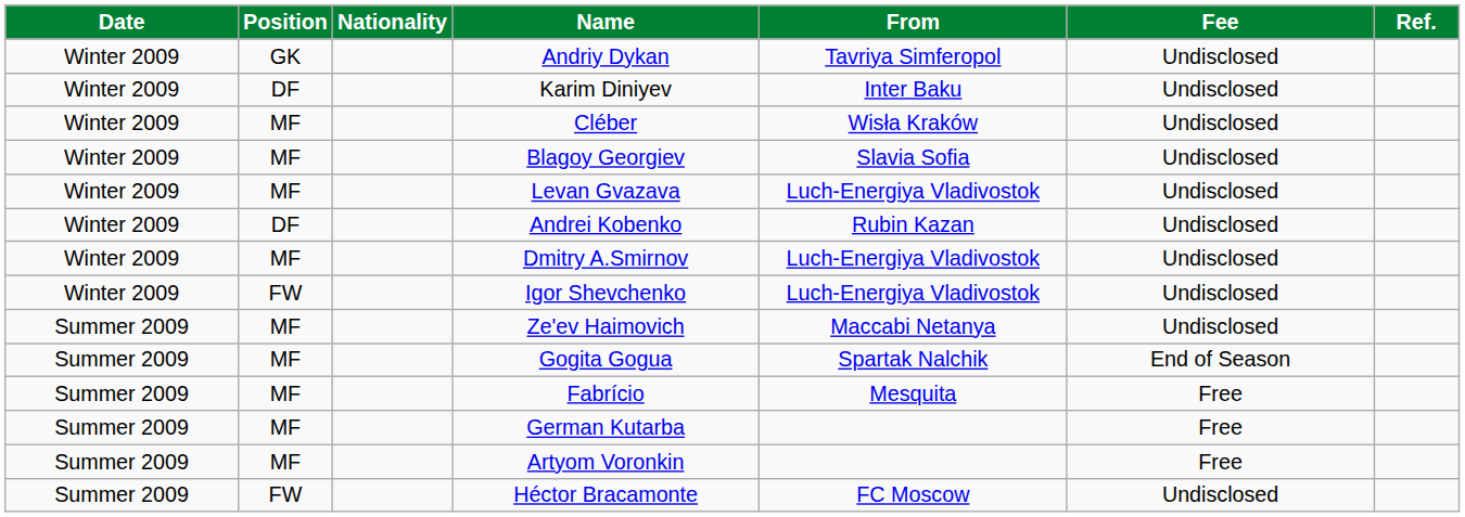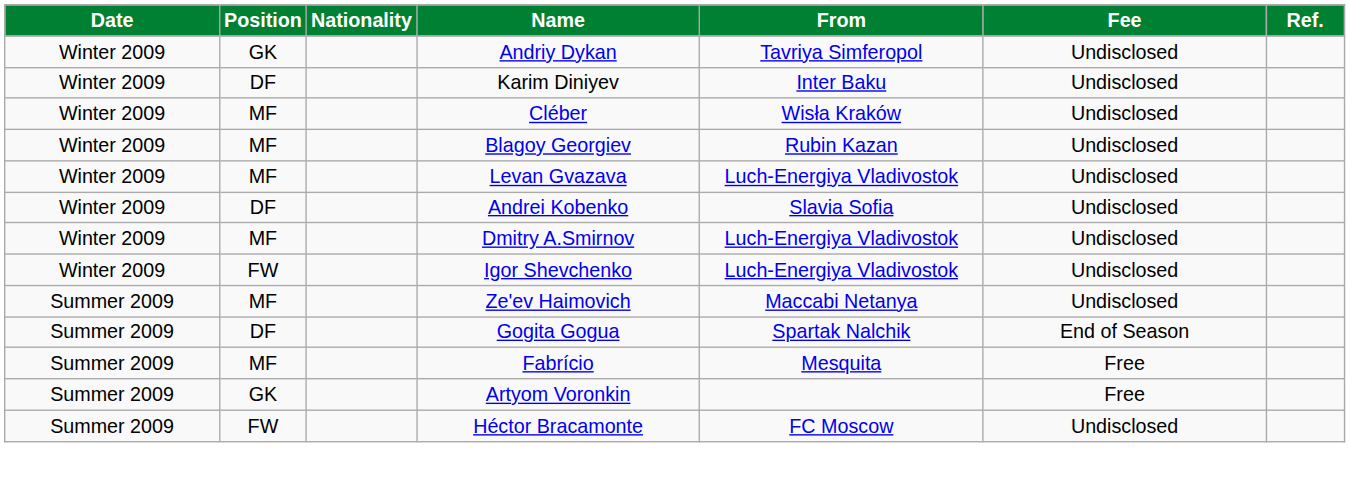Blagoy Georgiev | From: Slavia Sofia -> Rubin Kazan
Andrei Kobenko | From: Rubin Kazan -> Slavia Sofia
Gogita Gogua | Position: MF -> DF
- row: Summer 2009 | MF | German Kutarba | Free
Artyom Voronkin | Position: MF -> GK
